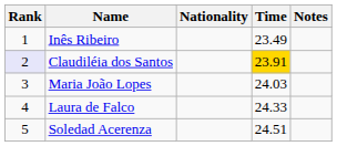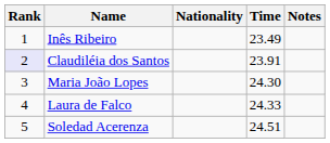Claudiléia dos Santos | Time: gold background -> no background
Maria João Lopes | Time: 24.03 -> 24.30
